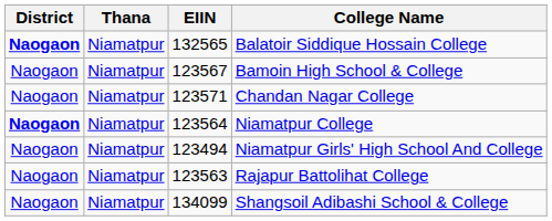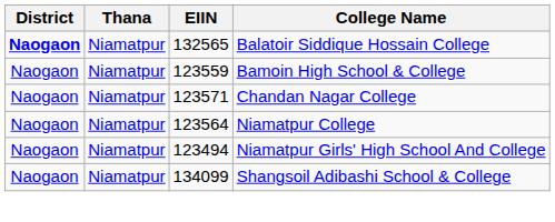Bamoin High School & College | EIIN: 123567 -> 123559
Niamatpur College | District: bold -> normal
- row: Naogaon | Niamatpur | 123563 | Rajapur Battolihat College
